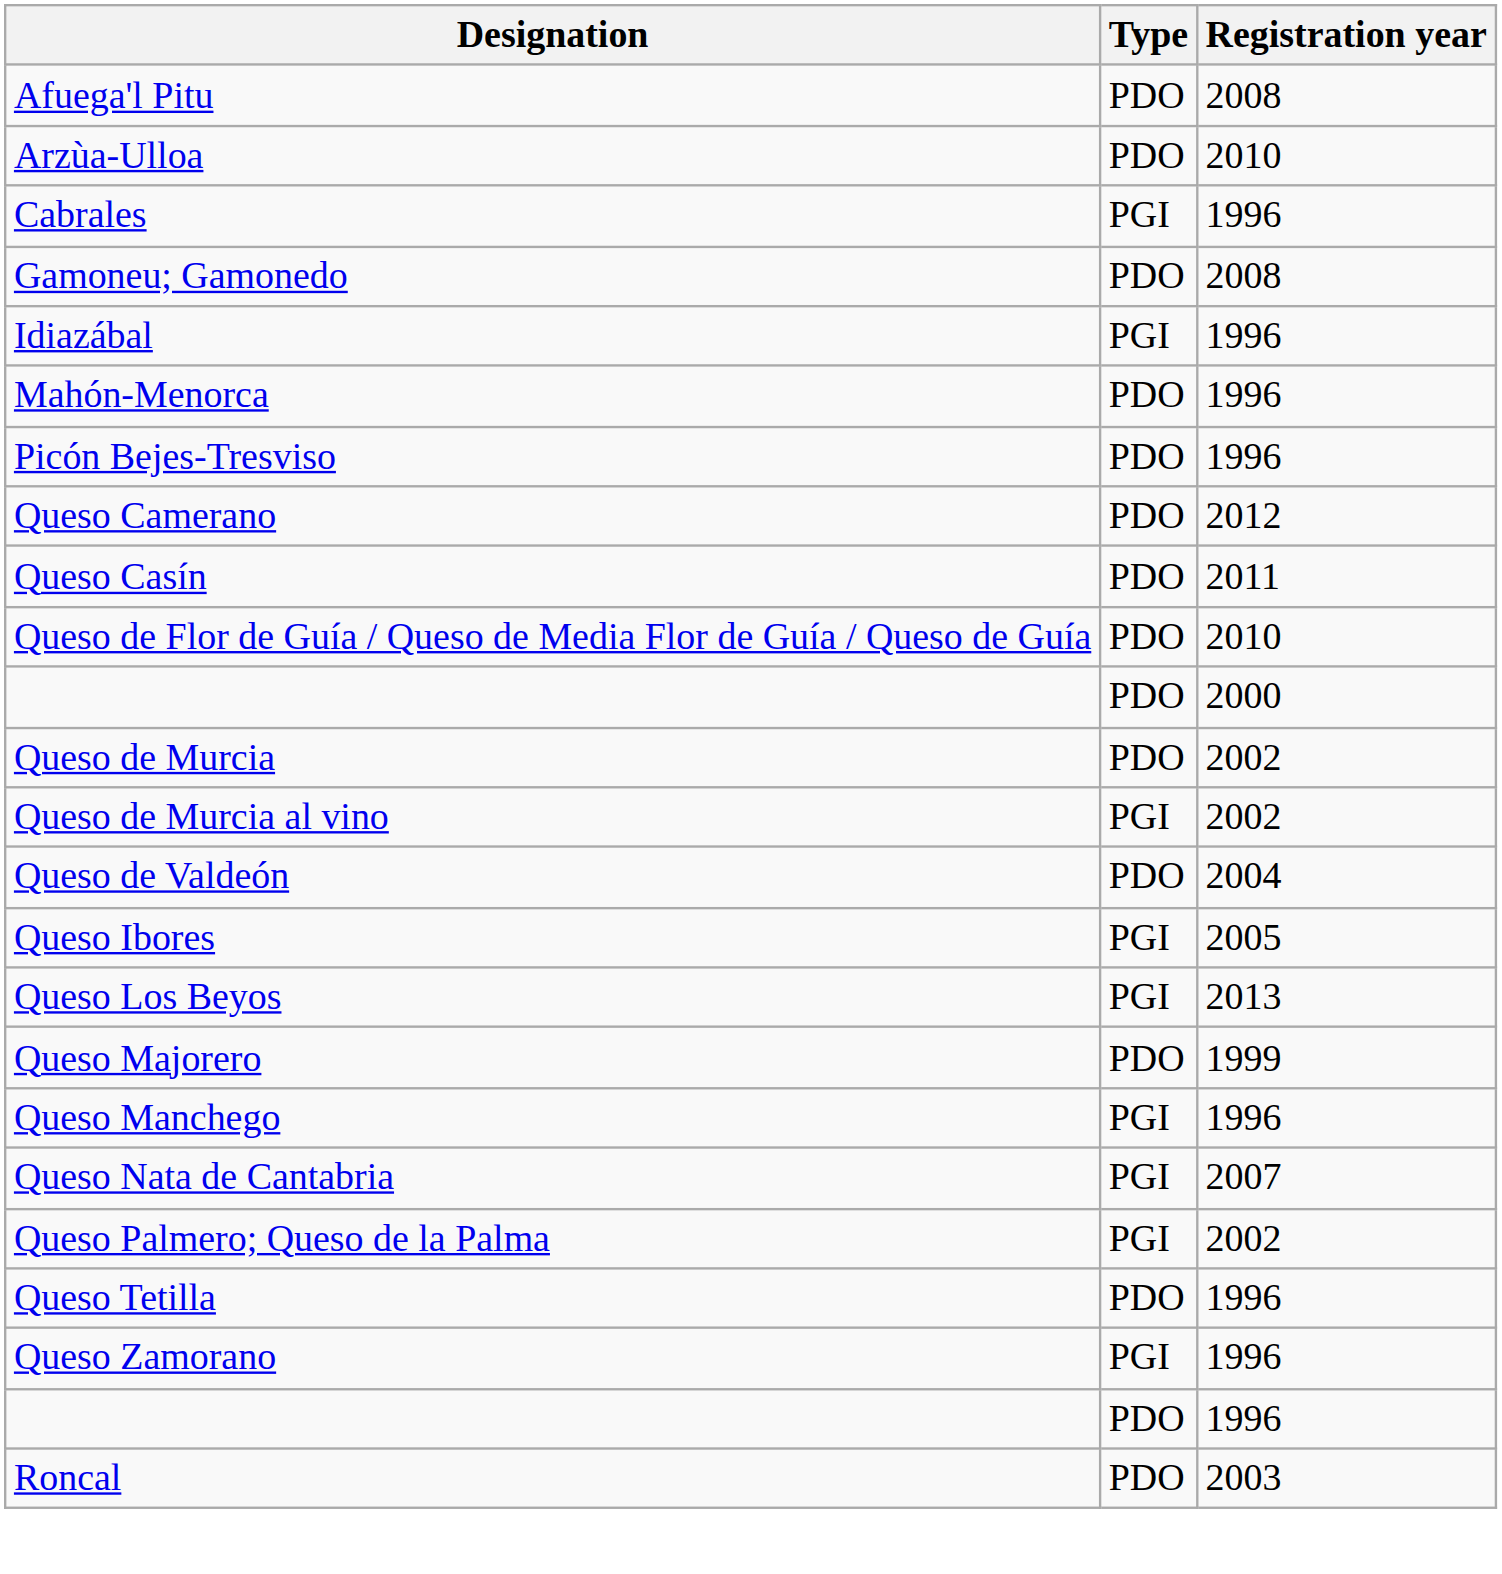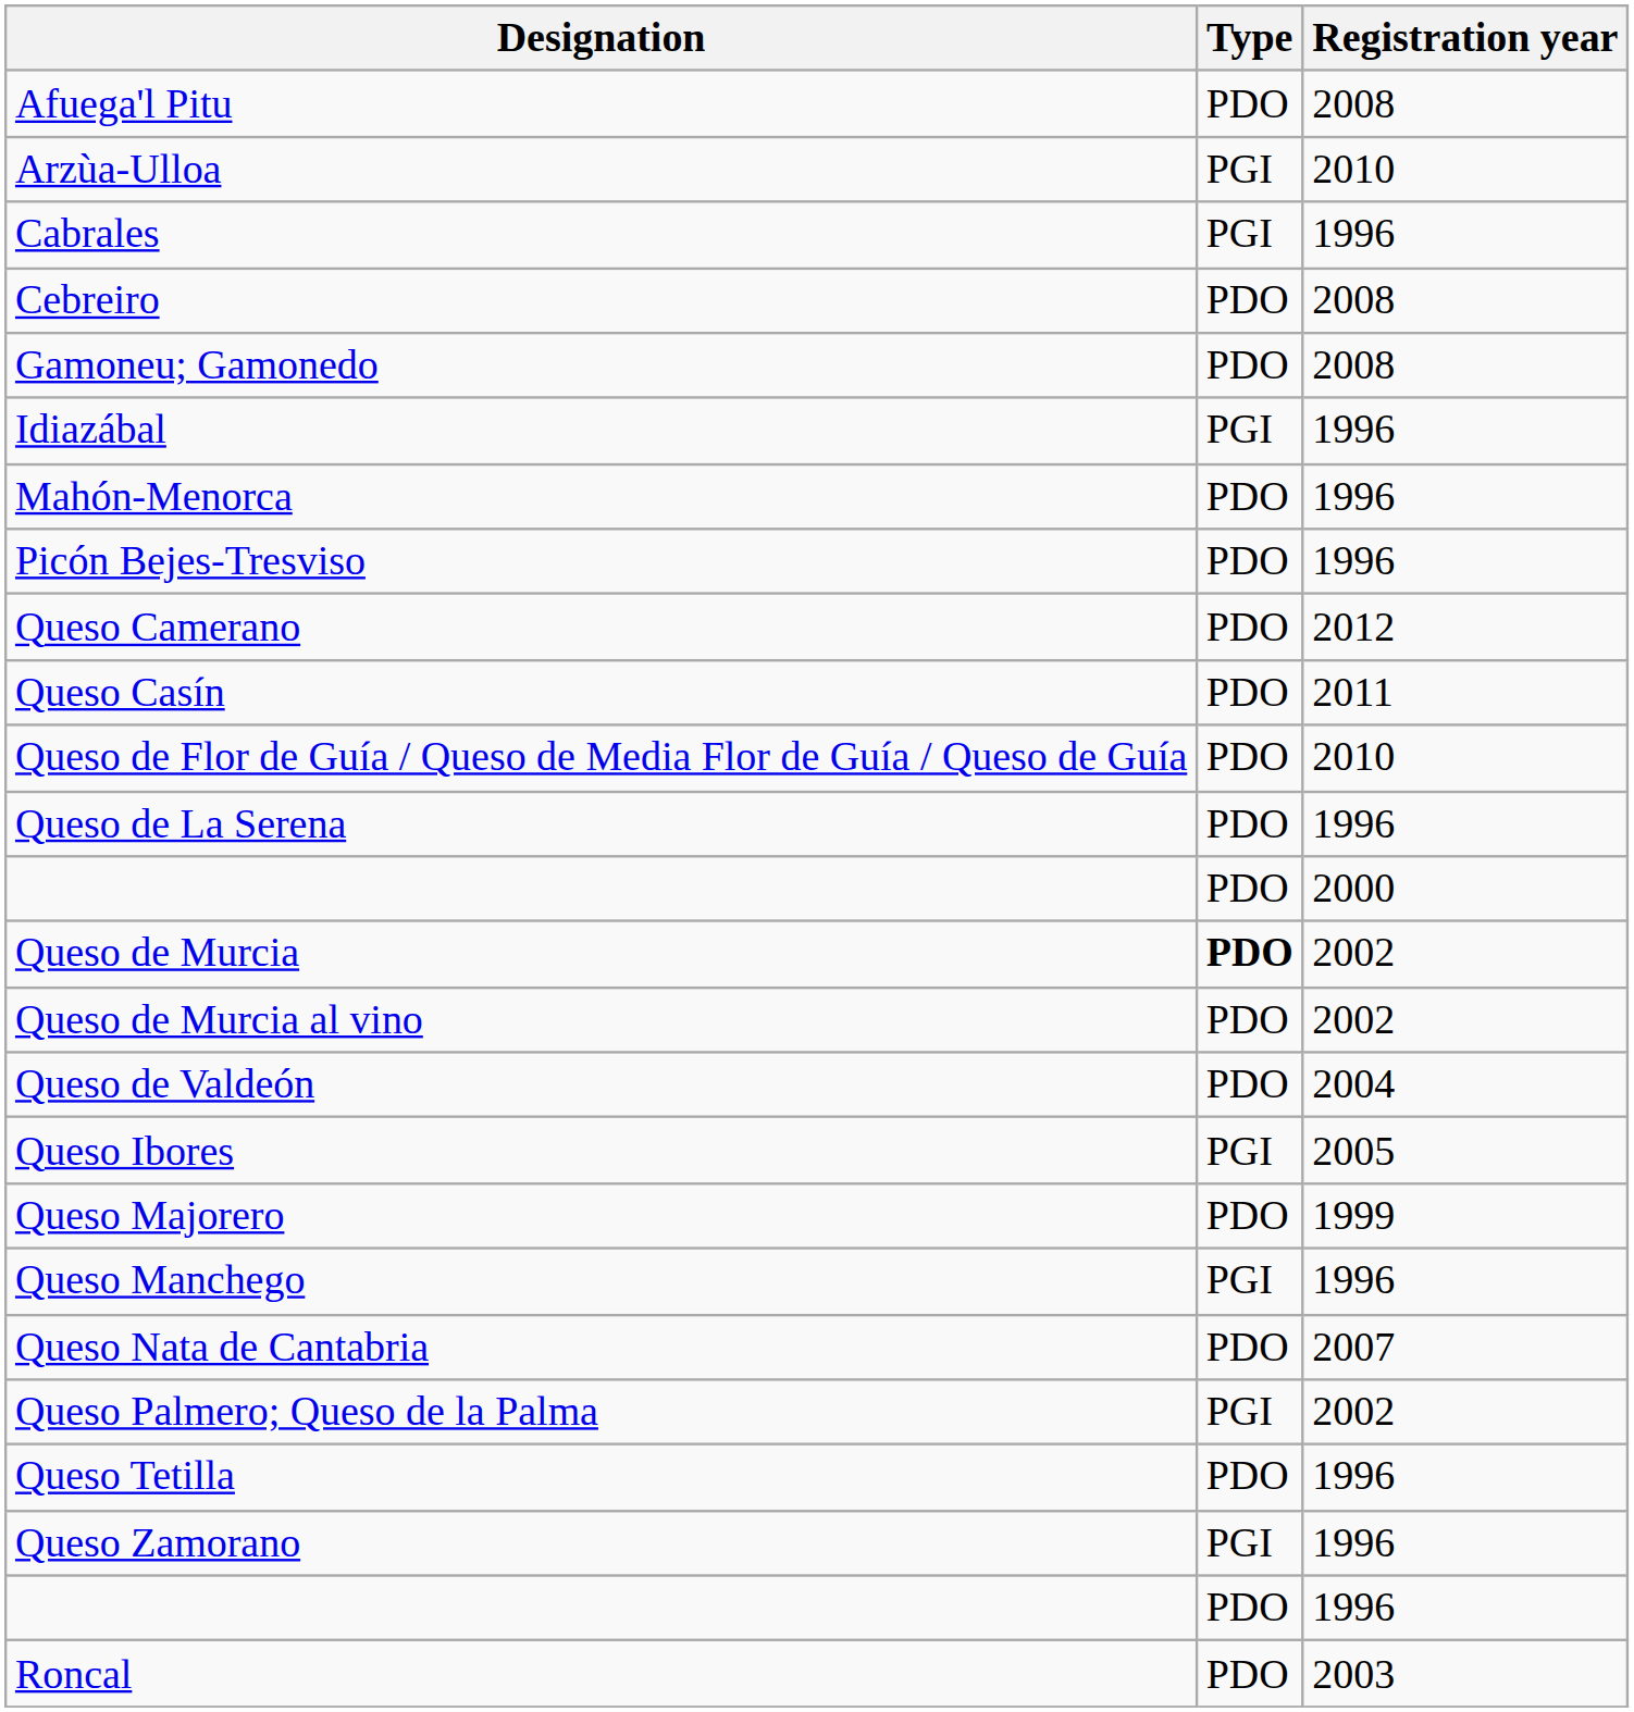Arzùa-Ulloa | Type: PDO -> PGI
+ row: Cebreiro | PDO | 2008
+ row: Queso de La Serena | PDO | 1996
Queso de Murcia | Type: normal -> bold
Queso de Murcia al vino | Type: PGI -> PDO
- row: Queso Los Beyos | PGI | 2013
Queso Nata de Cantabria | Type: PGI -> PDO
